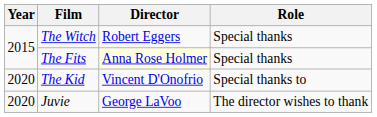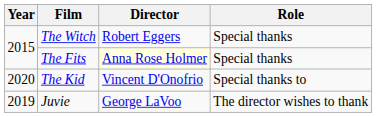Juvie | Year: 2020 -> 2019
